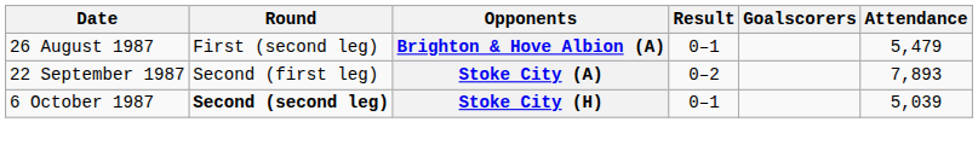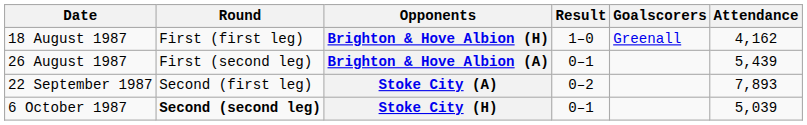+ row: 18 August 1987 | First (first leg) | Brighton & Hove Albion (H) | 1–0 | Greenall | 4,162
Brighton & Hove Albion (A) | Attendance: 5,479 -> 5,439
